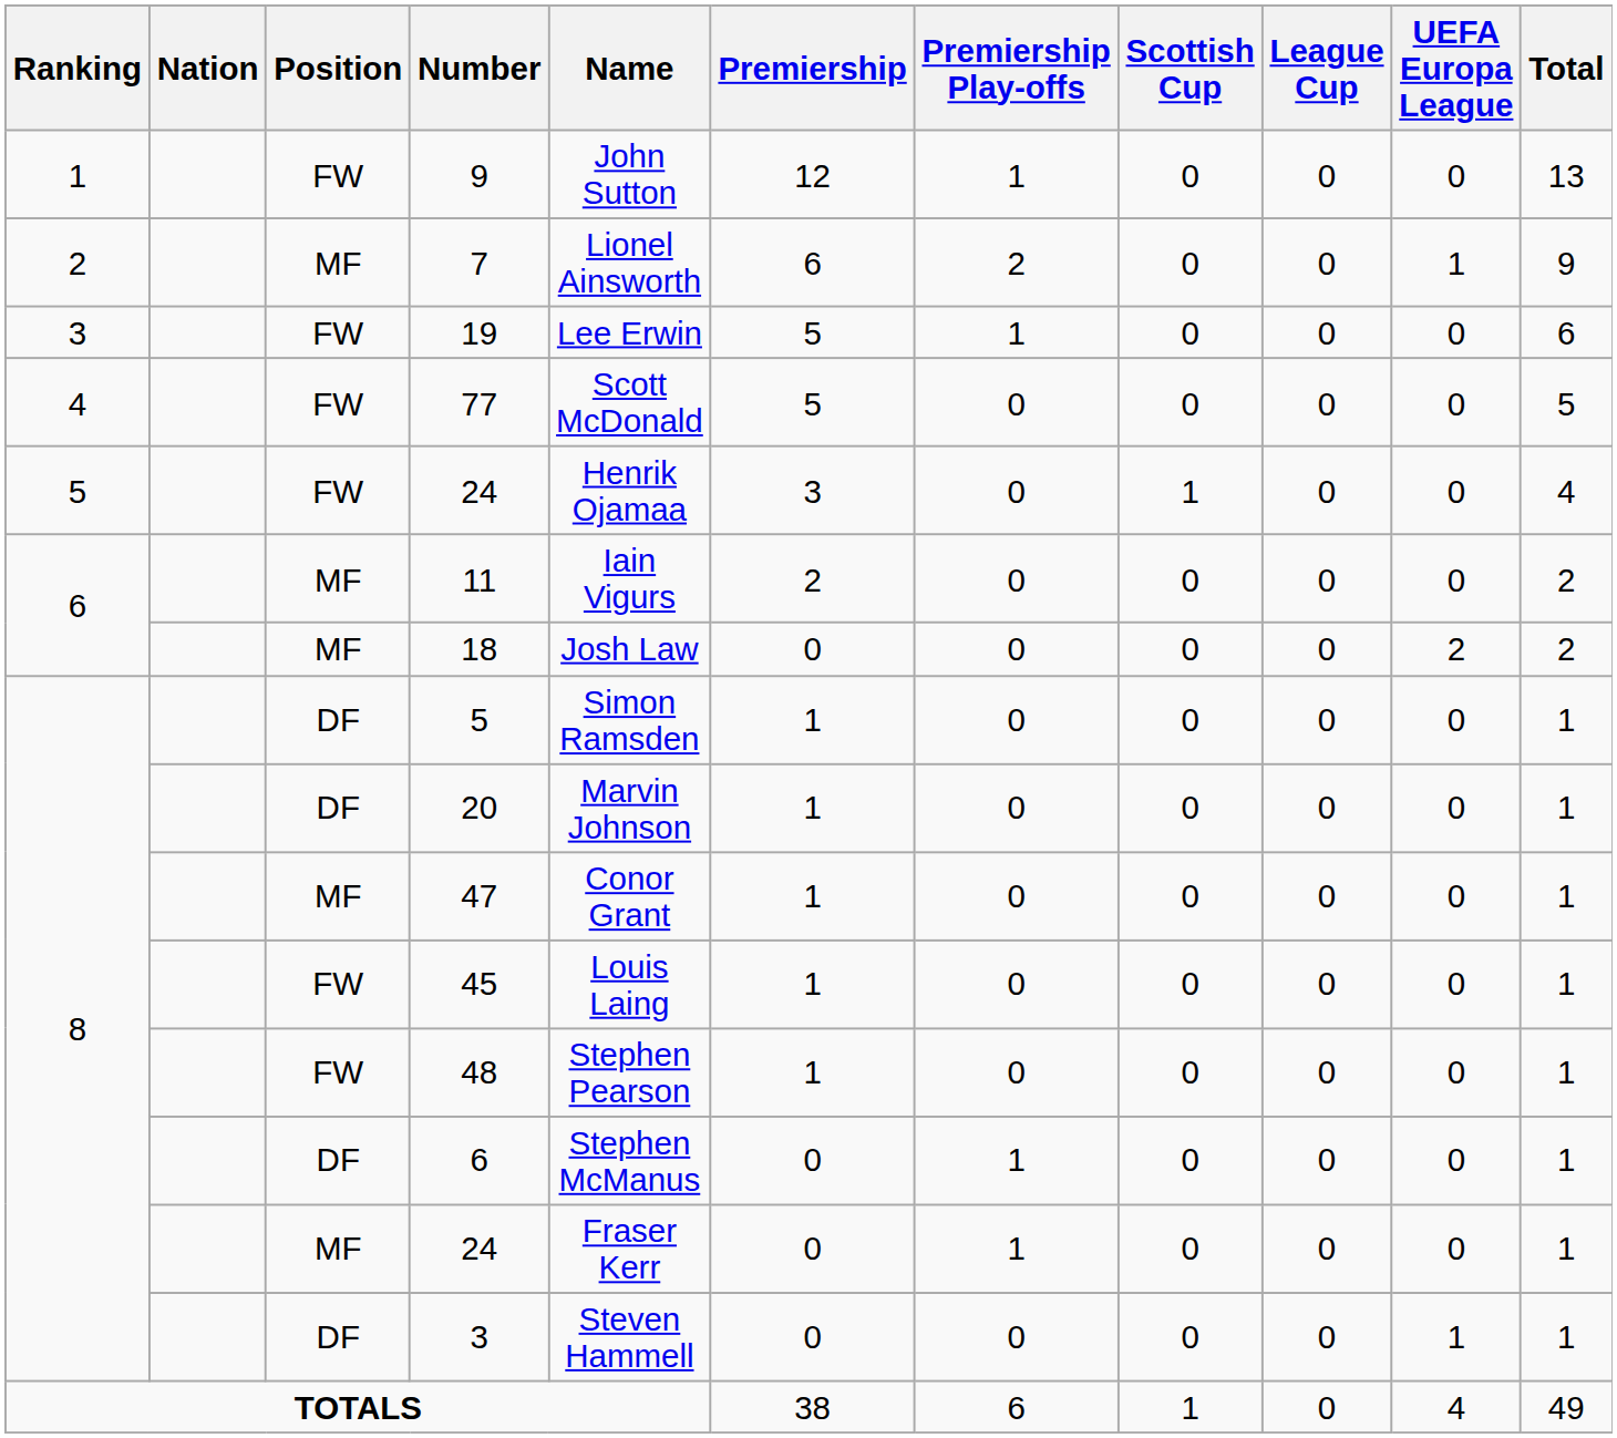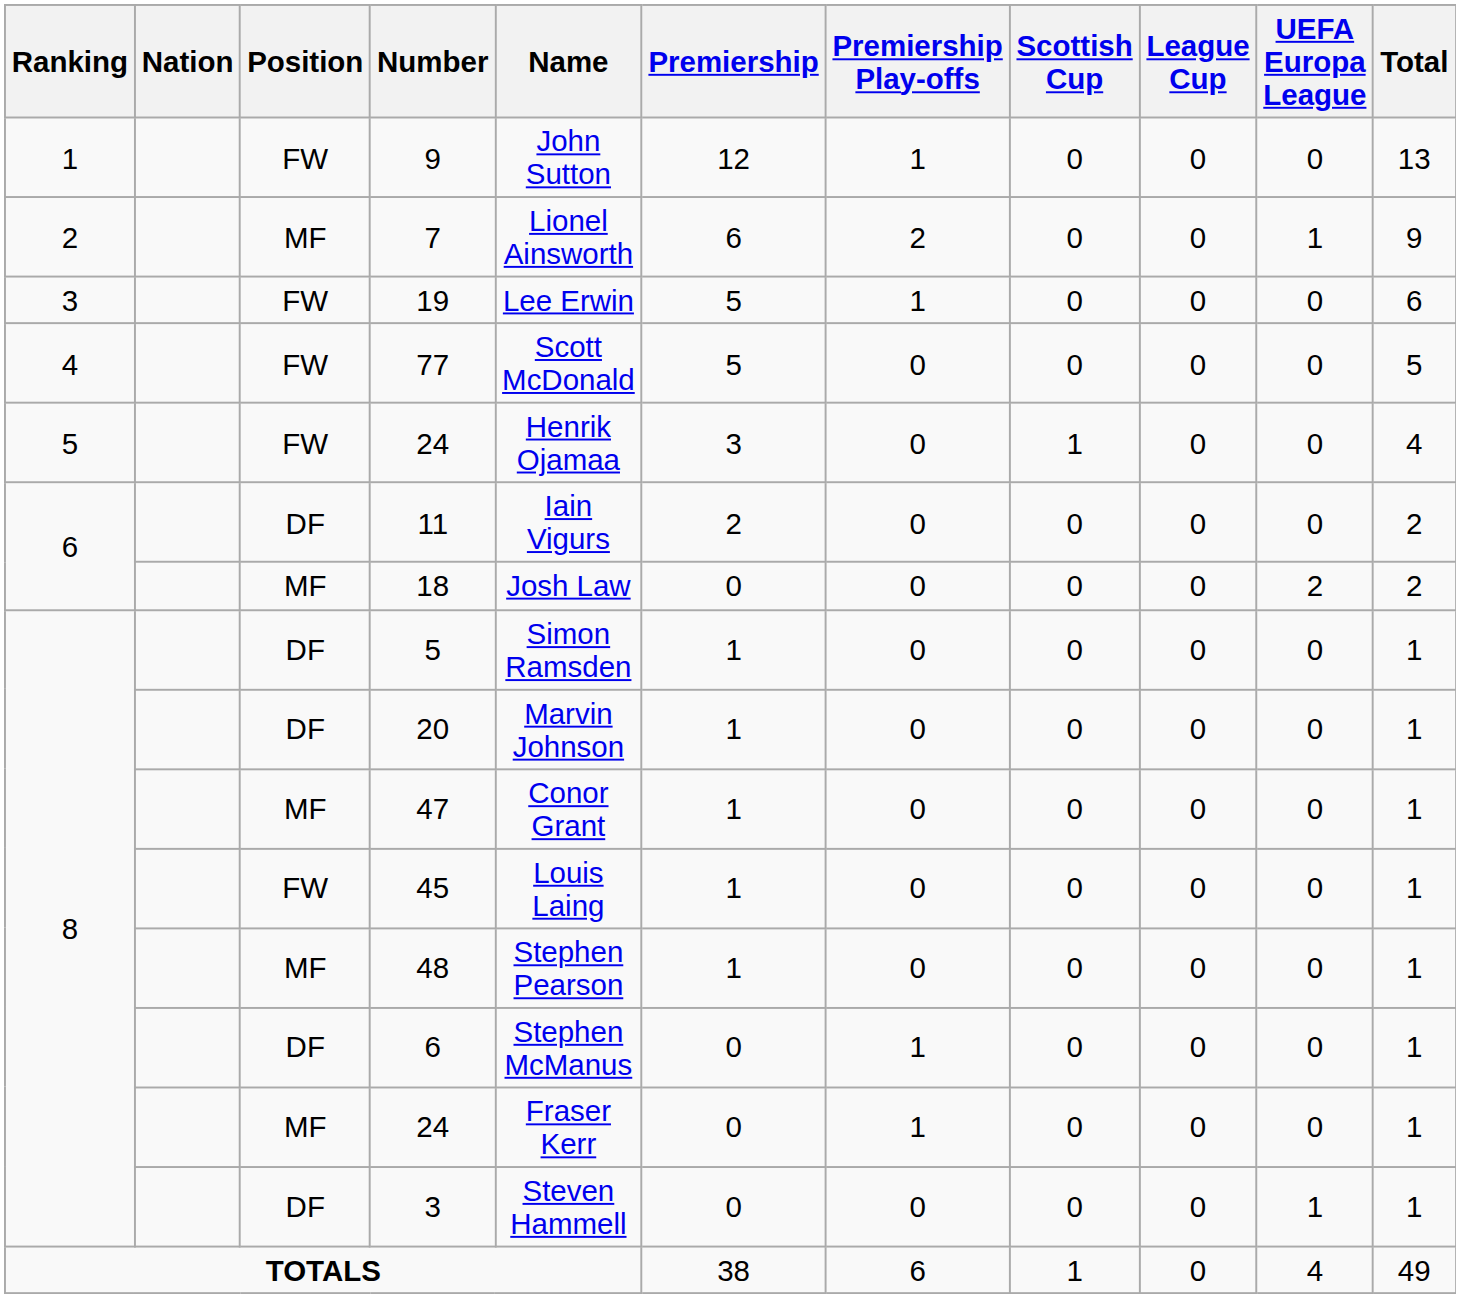11 | Position: MF -> DF
48 | Position: FW -> MF
